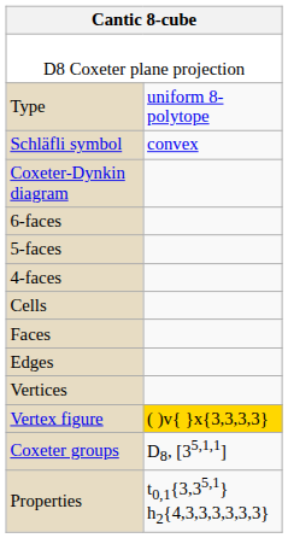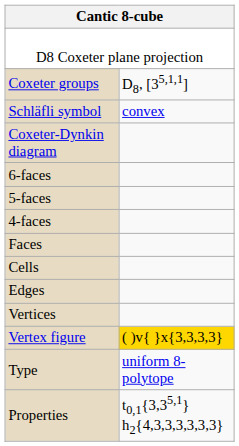rows swapped: Type <-> Coxeter groups
rows swapped: Cells <-> Faces
